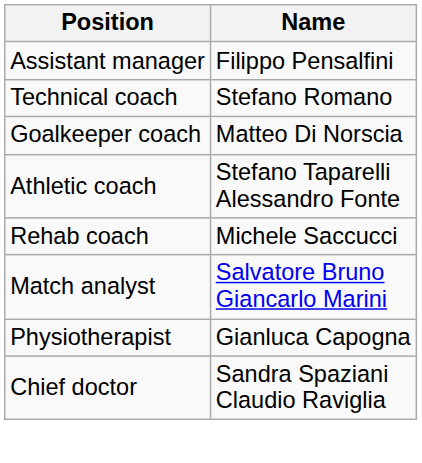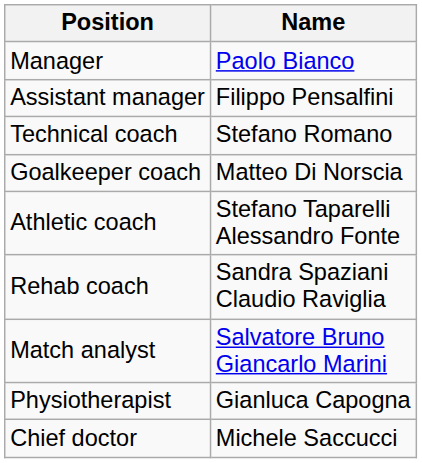+ row: Manager | Paolo Bianco
Rehab coach | Name: Michele Saccucci -> Sandra Spaziani Claudio Raviglia
Chief doctor | Name: Sandra Spaziani Claudio Raviglia -> Michele Saccucci
